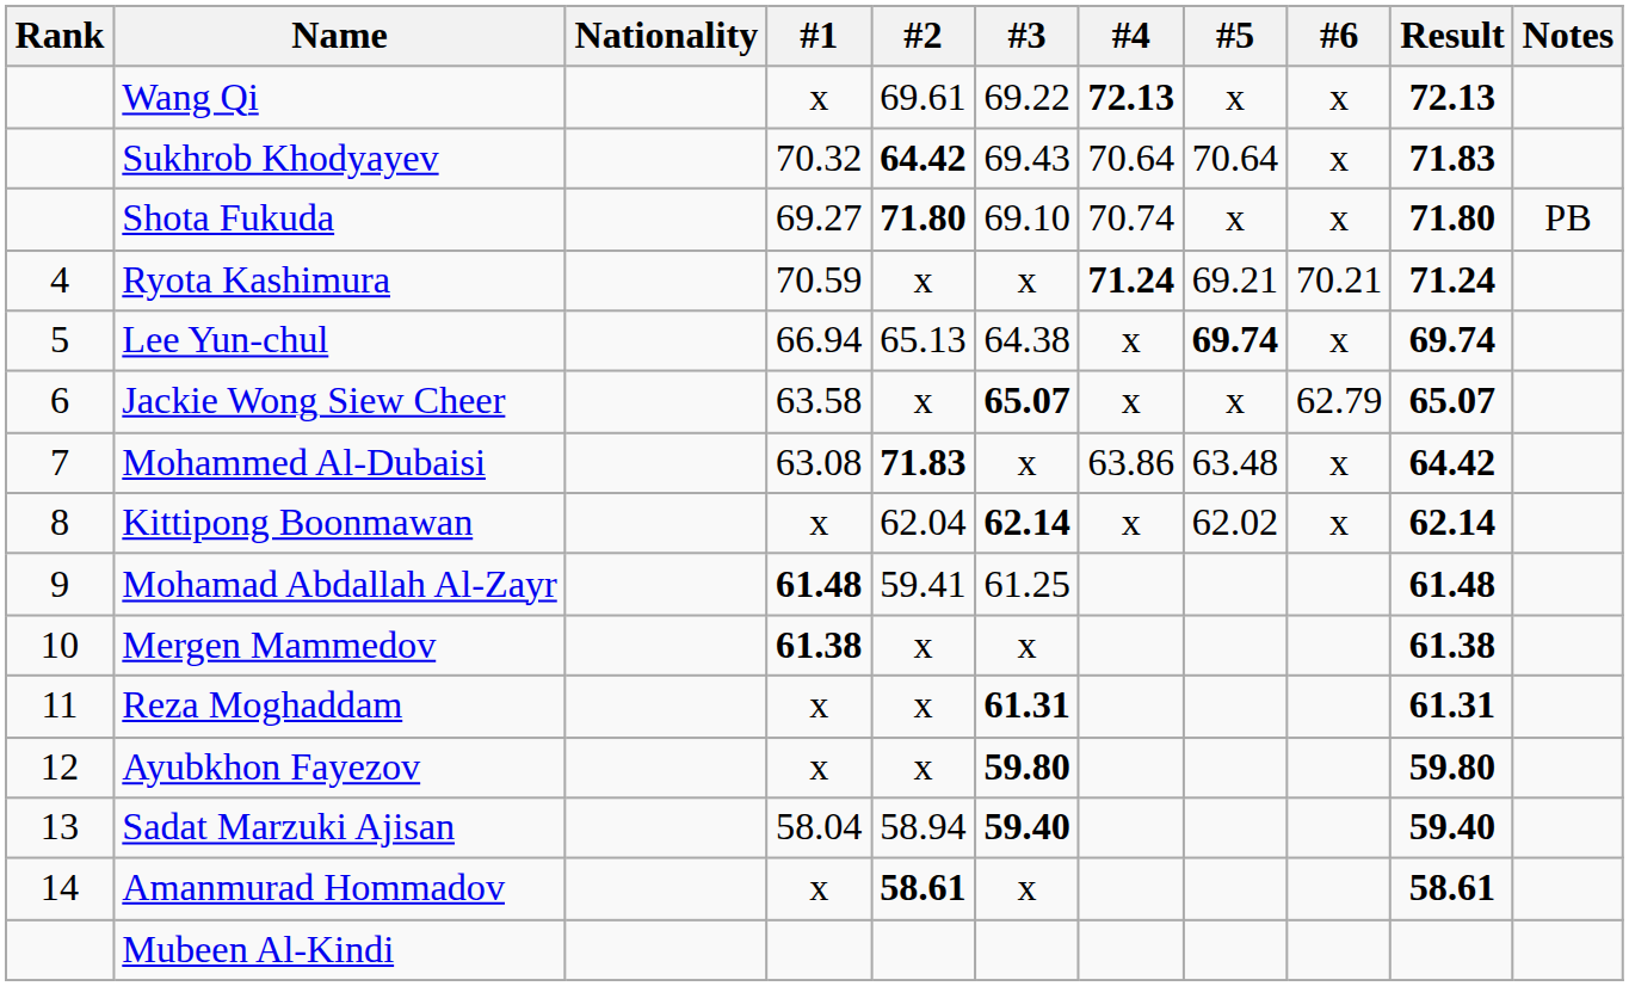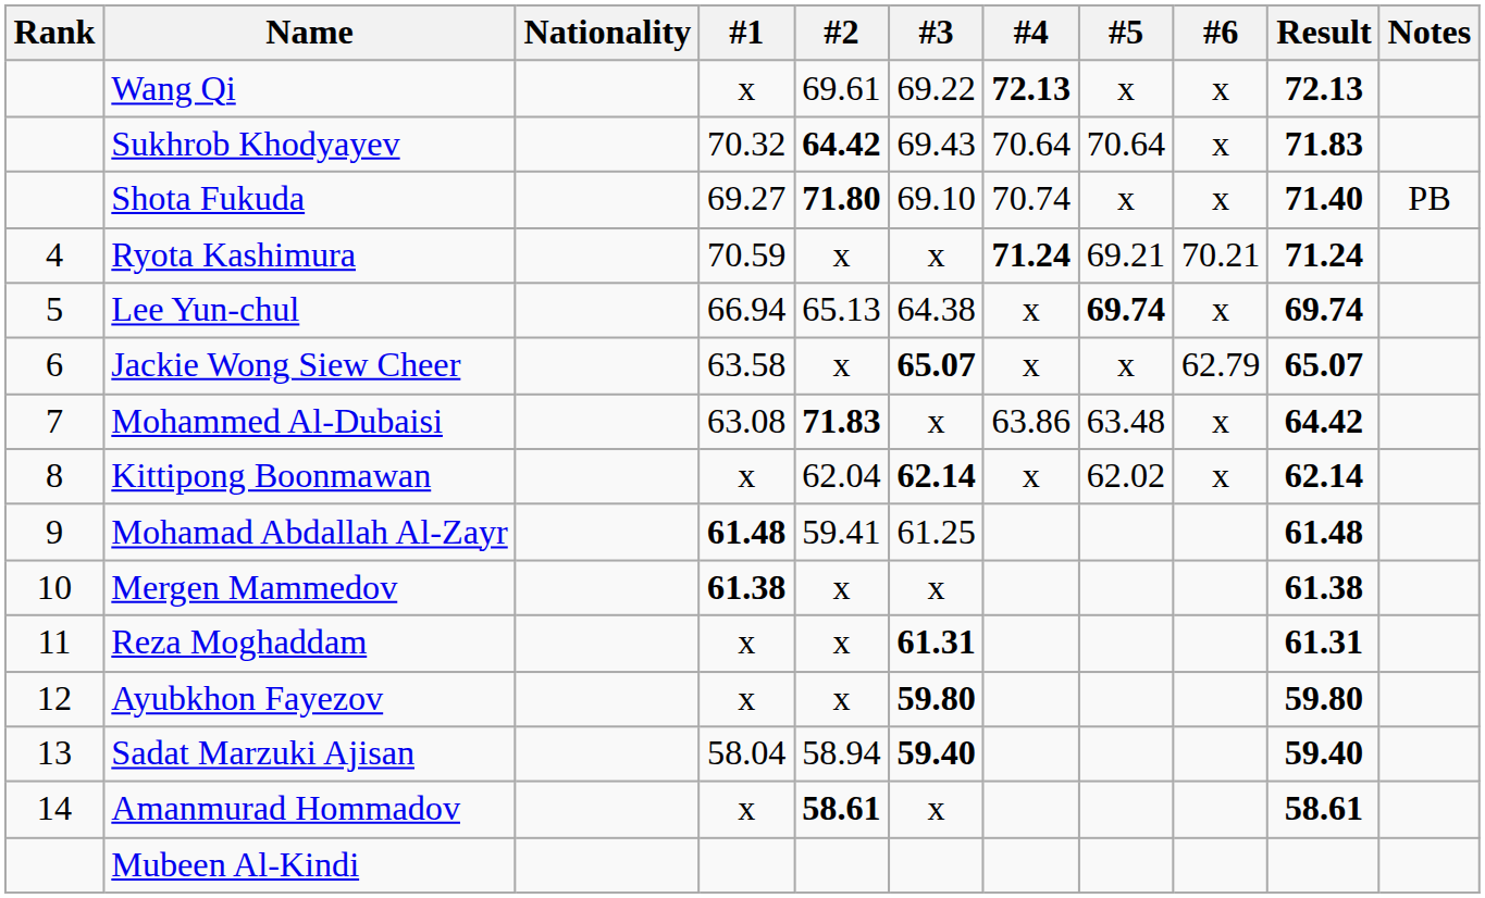Shota Fukuda | Result: 71.80 -> 71.40
